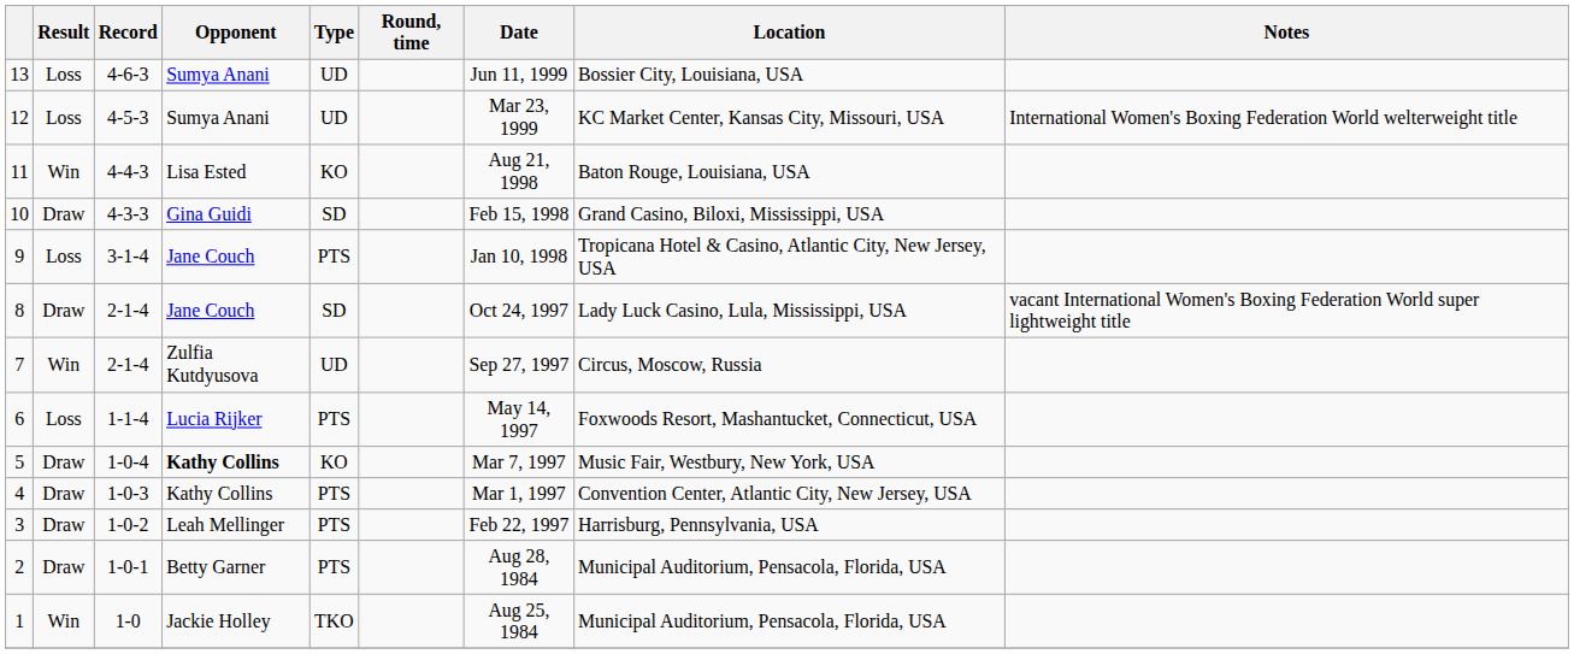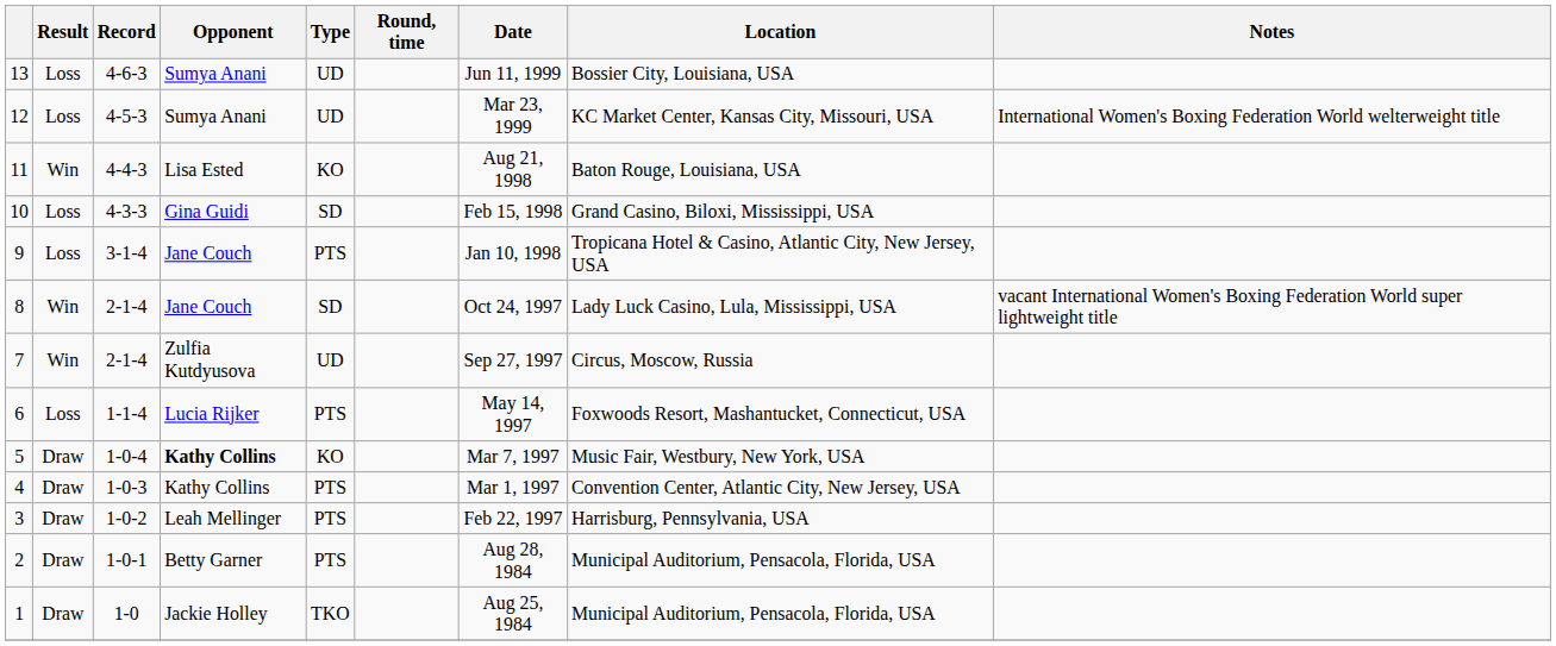10 | Result: Draw -> Loss
8 | Result: Draw -> Win
1 | Result: Win -> Draw
